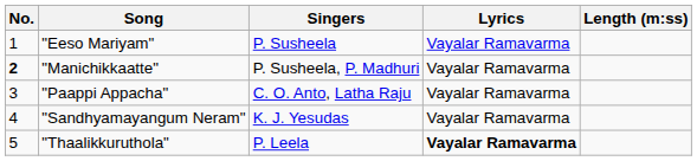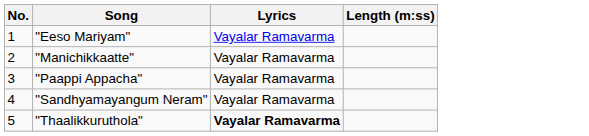- column: Singers | P. Susheela | P. Susheela, P. Madhuri | C. O. Anto, Latha Raju | K. J. Yesudas | P. Leela
"Manichikkaatte" | No.: bold -> normal
